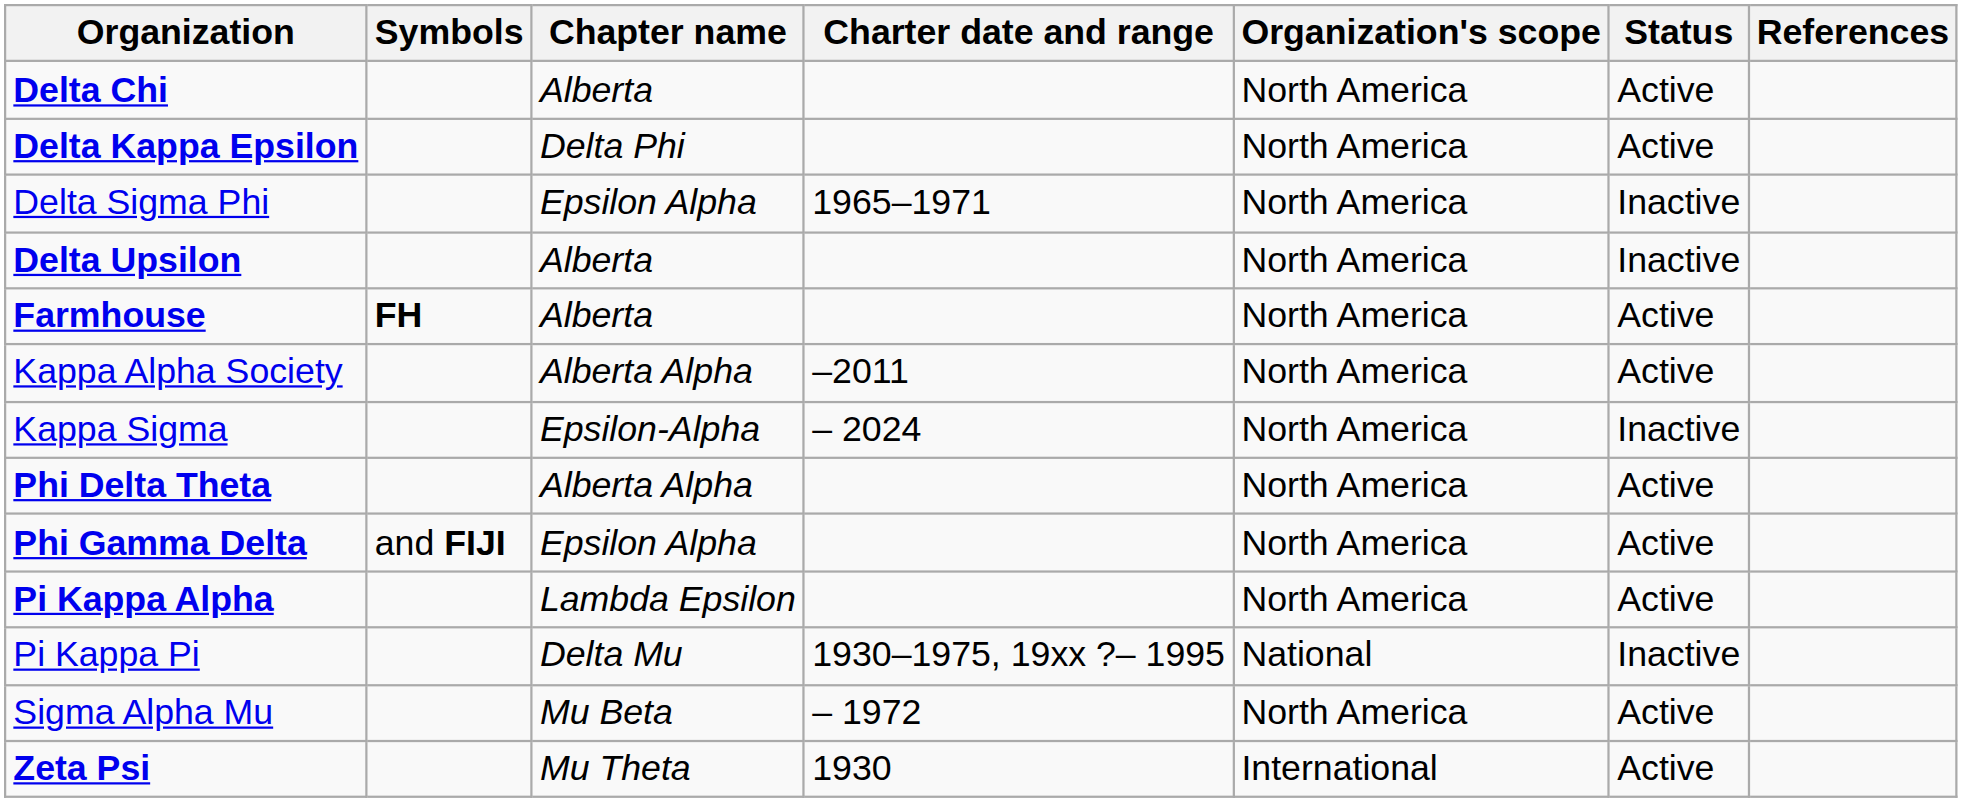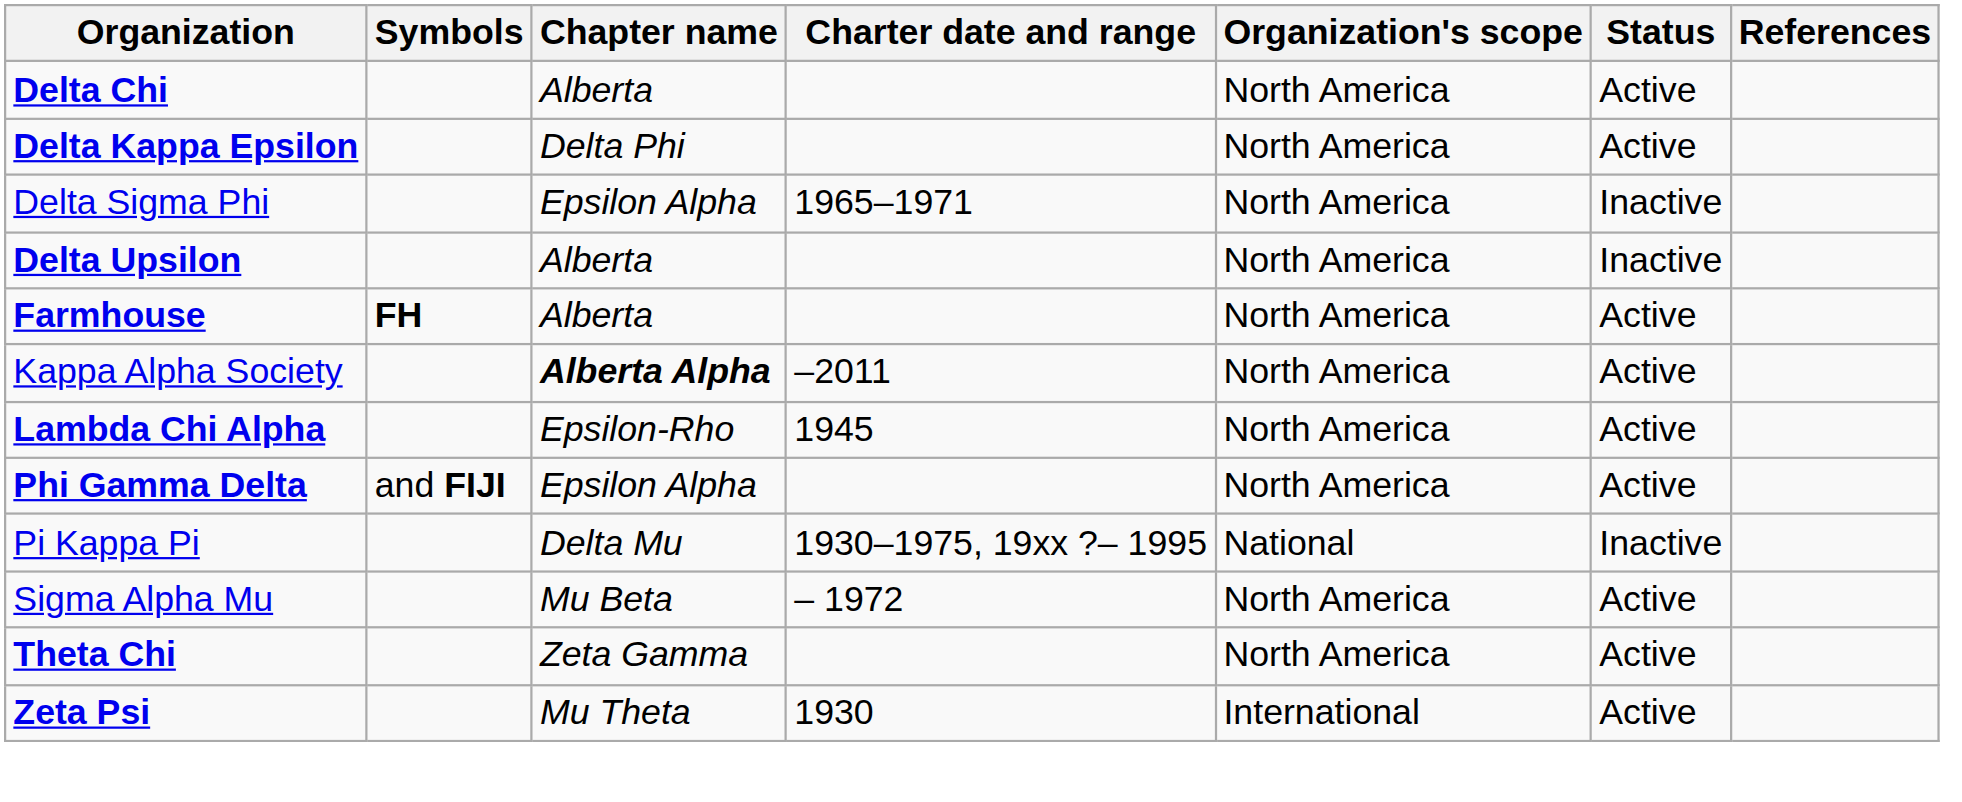Kappa Alpha Society | Chapter name: normal -> bold
- row: Kappa Sigma | Epsilon-Alpha | – 2024 | North America | Inactive
+ row: Lambda Chi Alpha | Epsilon-Rho | 1945 | North America | Active
- row: Phi Delta Theta | Alberta Alpha | North America | Active
- row: Pi Kappa Alpha | Lambda Epsilon | North America | Active
+ row: Theta Chi | Zeta Gamma | North America | Active
